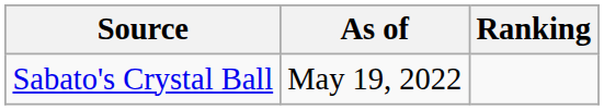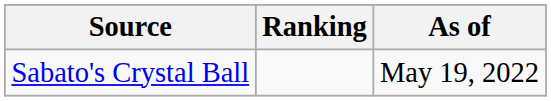columns swapped: Ranking <-> As of
